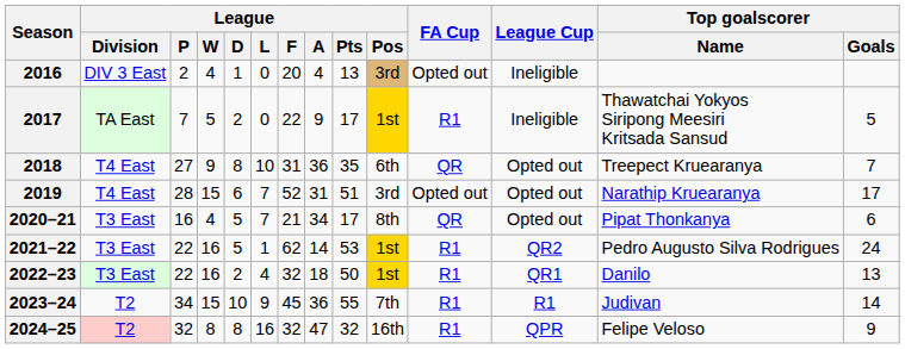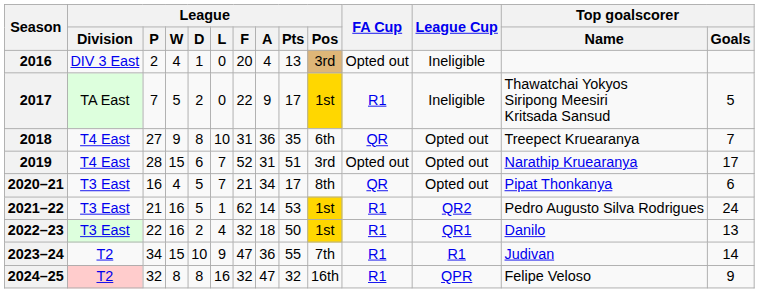2021–22 | League / P: 22 -> 21
2023–24 | League / F: 45 -> 47
